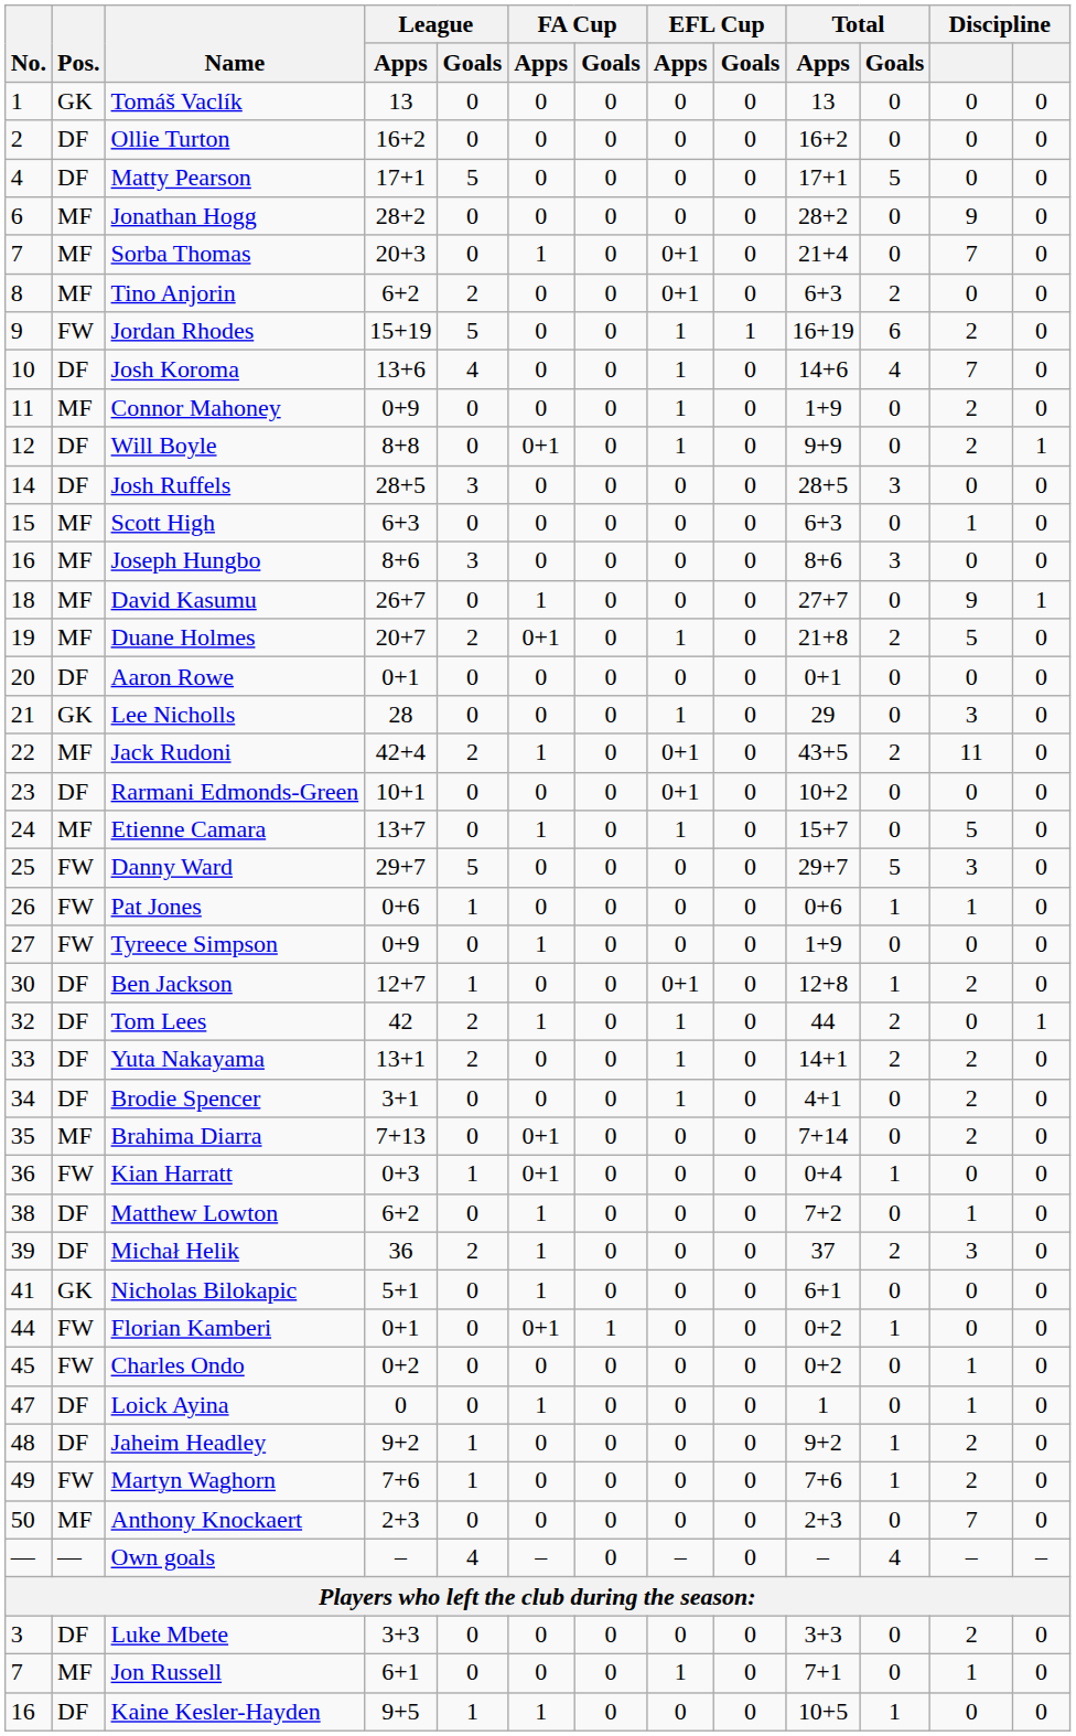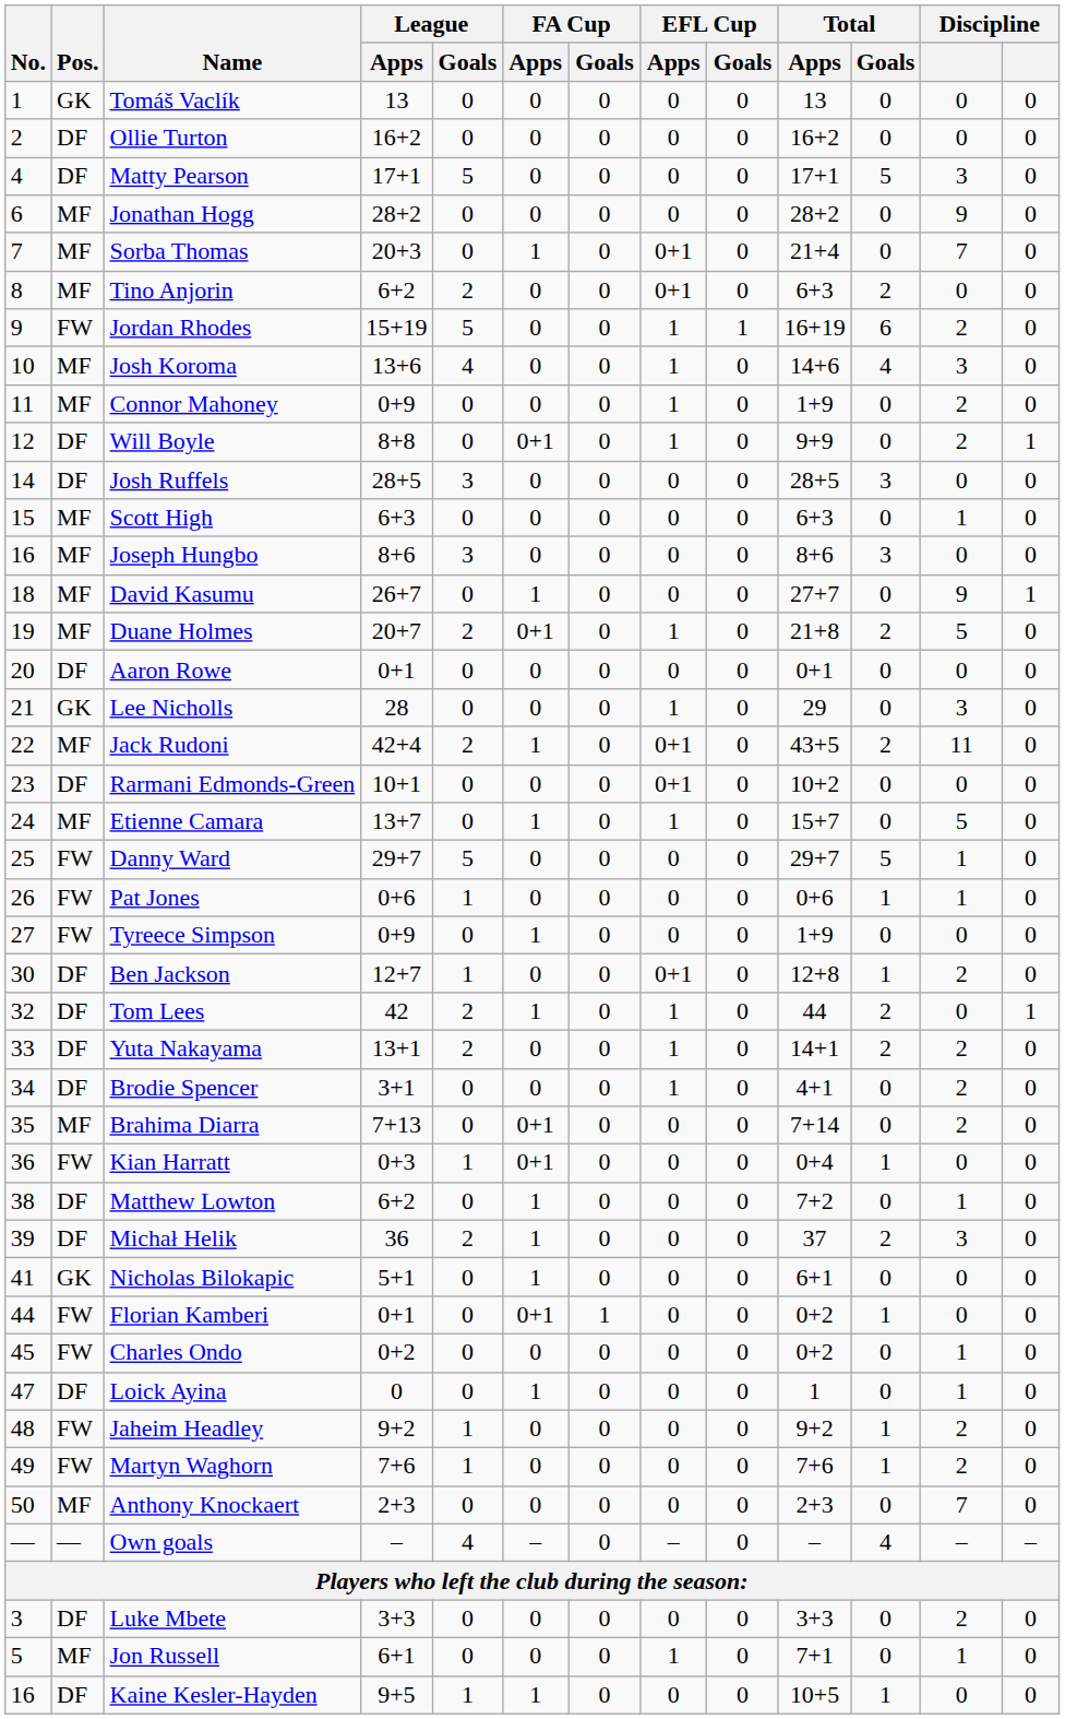Matty Pearson | column 12: 0 -> 3
Josh Koroma | Pos.: DF -> MF
Josh Koroma | column 12: 7 -> 3
Danny Ward | column 12: 3 -> 1
Jaheim Headley | Pos.: DF -> FW
Jon Russell | No.: 7 -> 5
